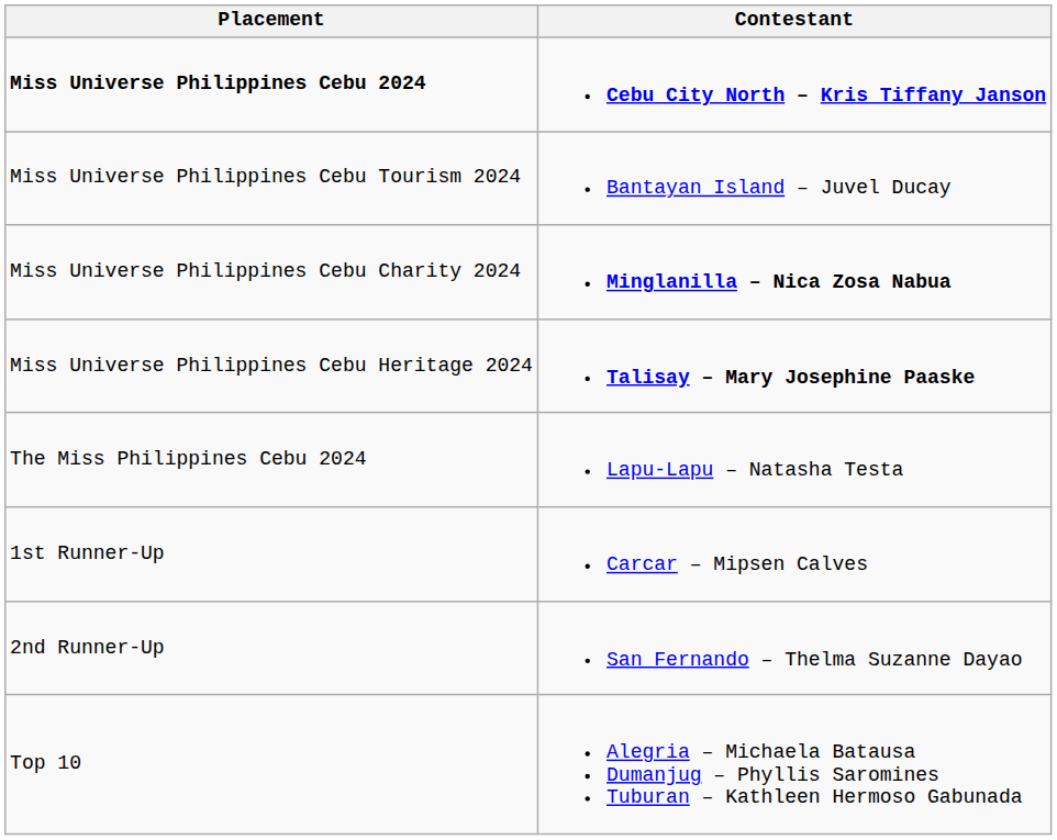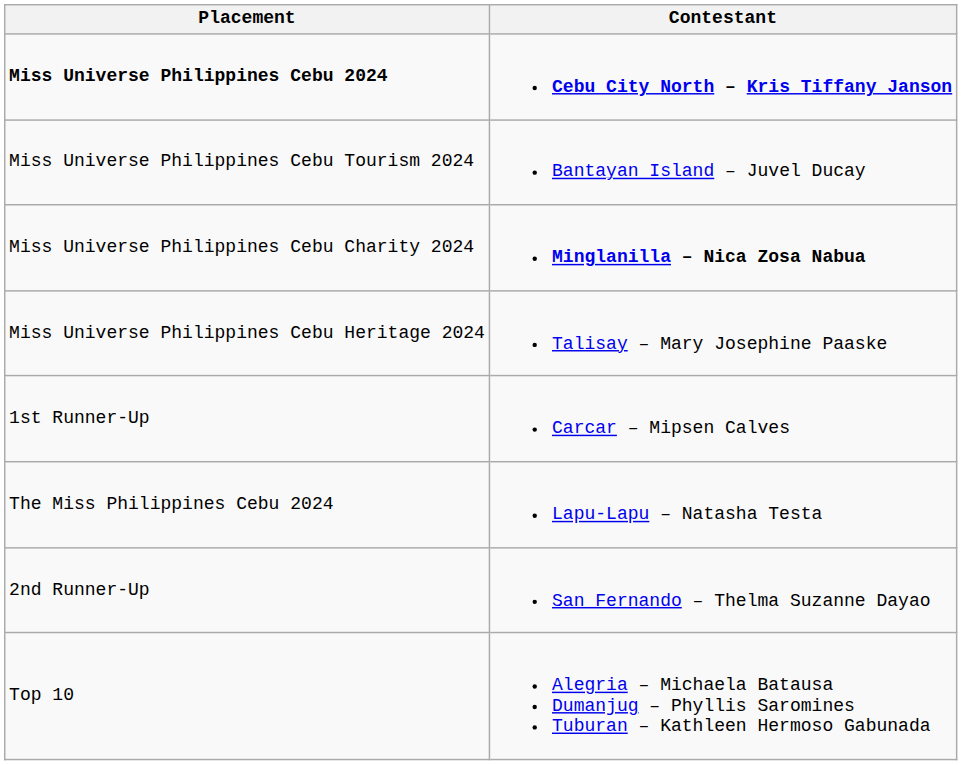Miss Universe Philippines Cebu Heritage 2024 | Contestant: bold -> normal
rows swapped: The Miss Philippines Cebu 2024 <-> 1st Runner-Up
